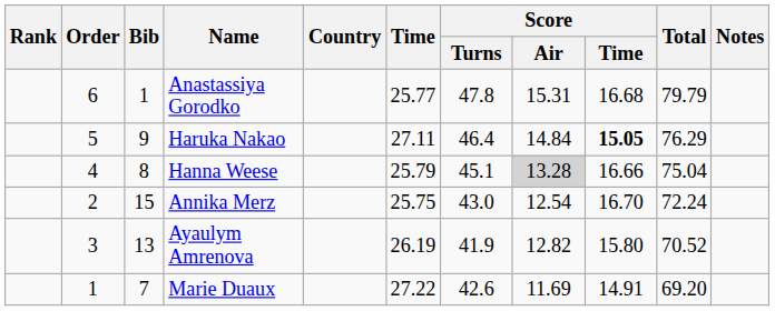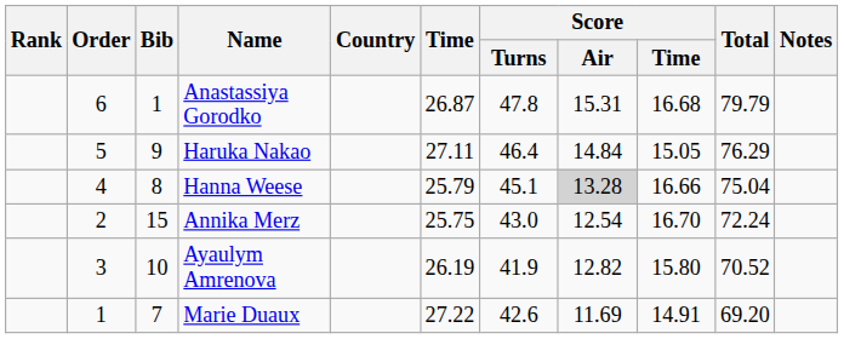Anastassiya Gorodko | Time: 25.77 -> 26.87
Haruka Nakao | Score / Time: bold -> normal
Ayaulym Amrenova | Bib: 13 -> 10
